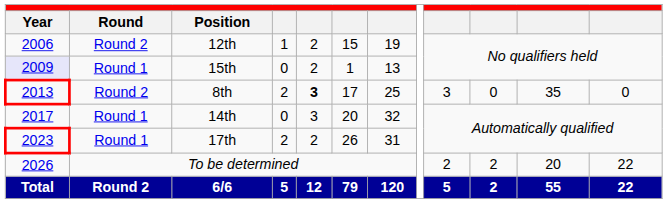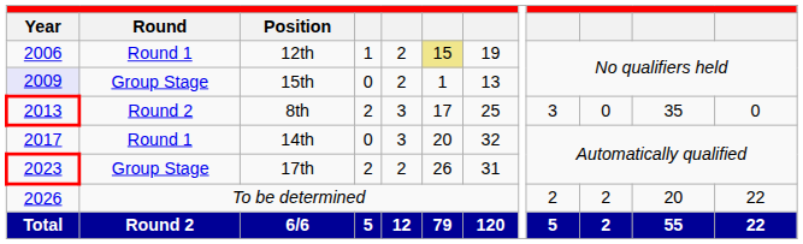12th | Round: Round 2 -> Round 1
12th | column 6: no background -> khaki background
15th | Round: Round 1 -> Group Stage
8th | column 5: bold -> normal
17th | Round: Round 1 -> Group Stage
